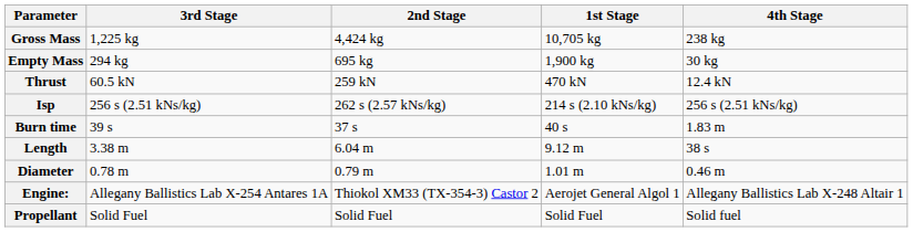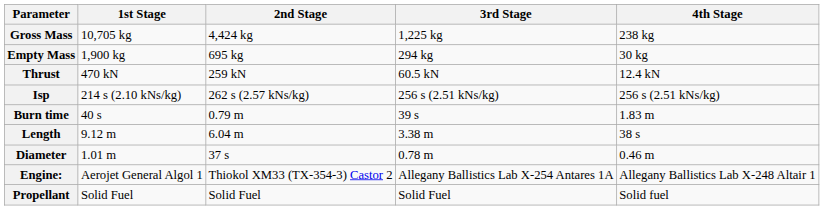columns swapped: 1st Stage <-> 3rd Stage
Burn time | 2nd Stage: 37 s -> 0.79 m
Diameter | 2nd Stage: 0.79 m -> 37 s
